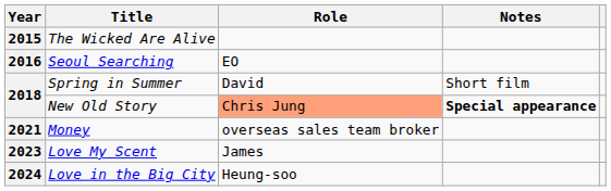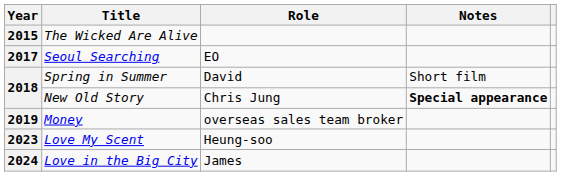Seoul Searching | Year: 2016 -> 2017
New Old Story | Role: lightsalmon background -> no background
Money | Year: 2021 -> 2019
Love My Scent | Role: James -> Heung-soo
Love in the Big City | Role: Heung-soo -> James
